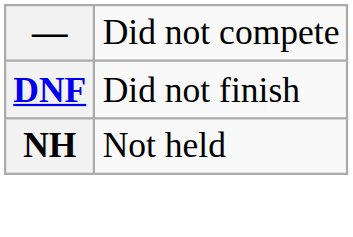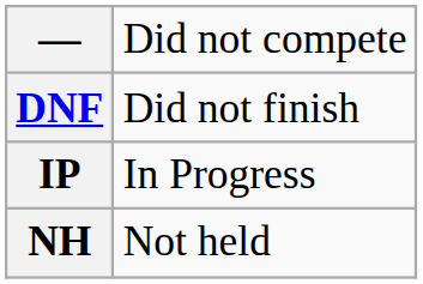+ row: IP | In Progress
